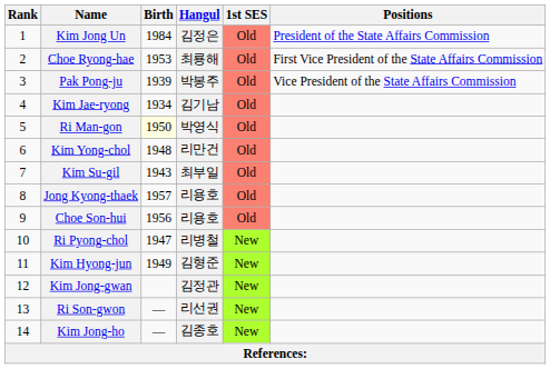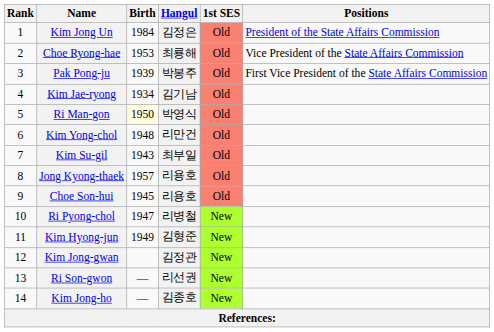Choe Ryong-hae | Positions: First Vice President of the State Affairs Commission -> Vice President of the State Affairs Commission
Pak Pong-ju | Positions: Vice President of the State Affairs Commission -> First Vice President of the State Affairs Commission
Choe Son-hui | Birth: 1956 -> 1945
